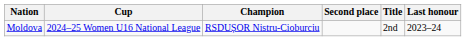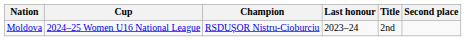columns swapped: Second place <-> Last honour
